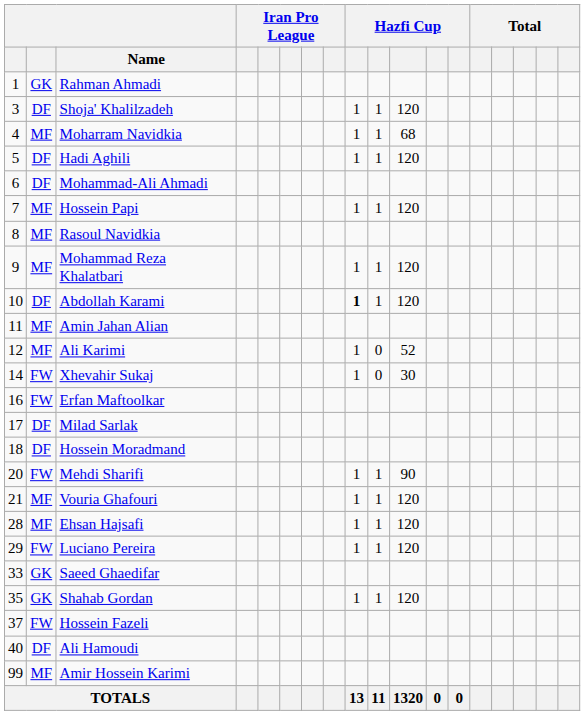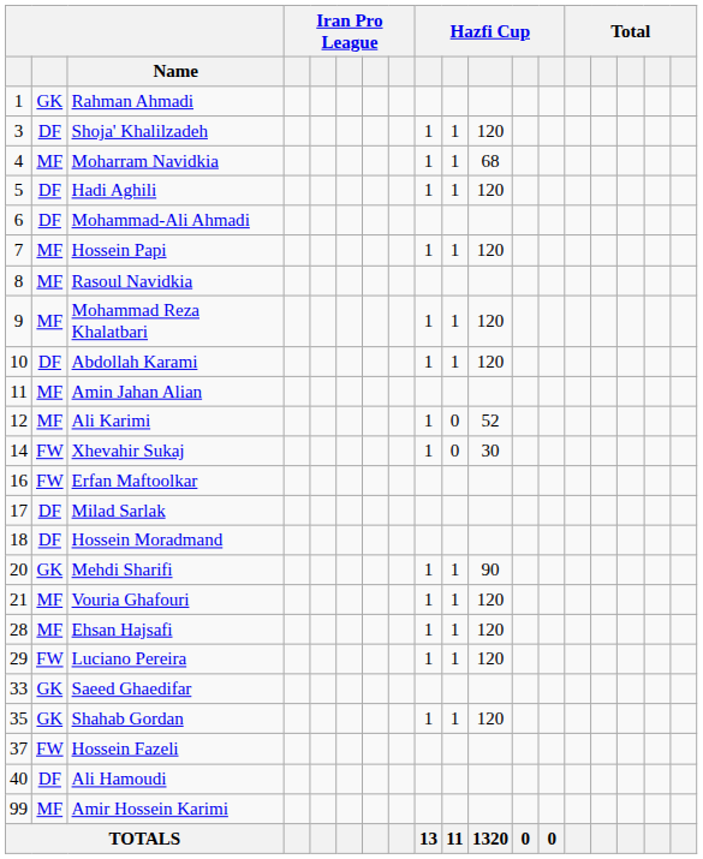Abdollah Karami | column 9: bold -> normal
Mehdi Sharifi | column 2: FW -> GK
